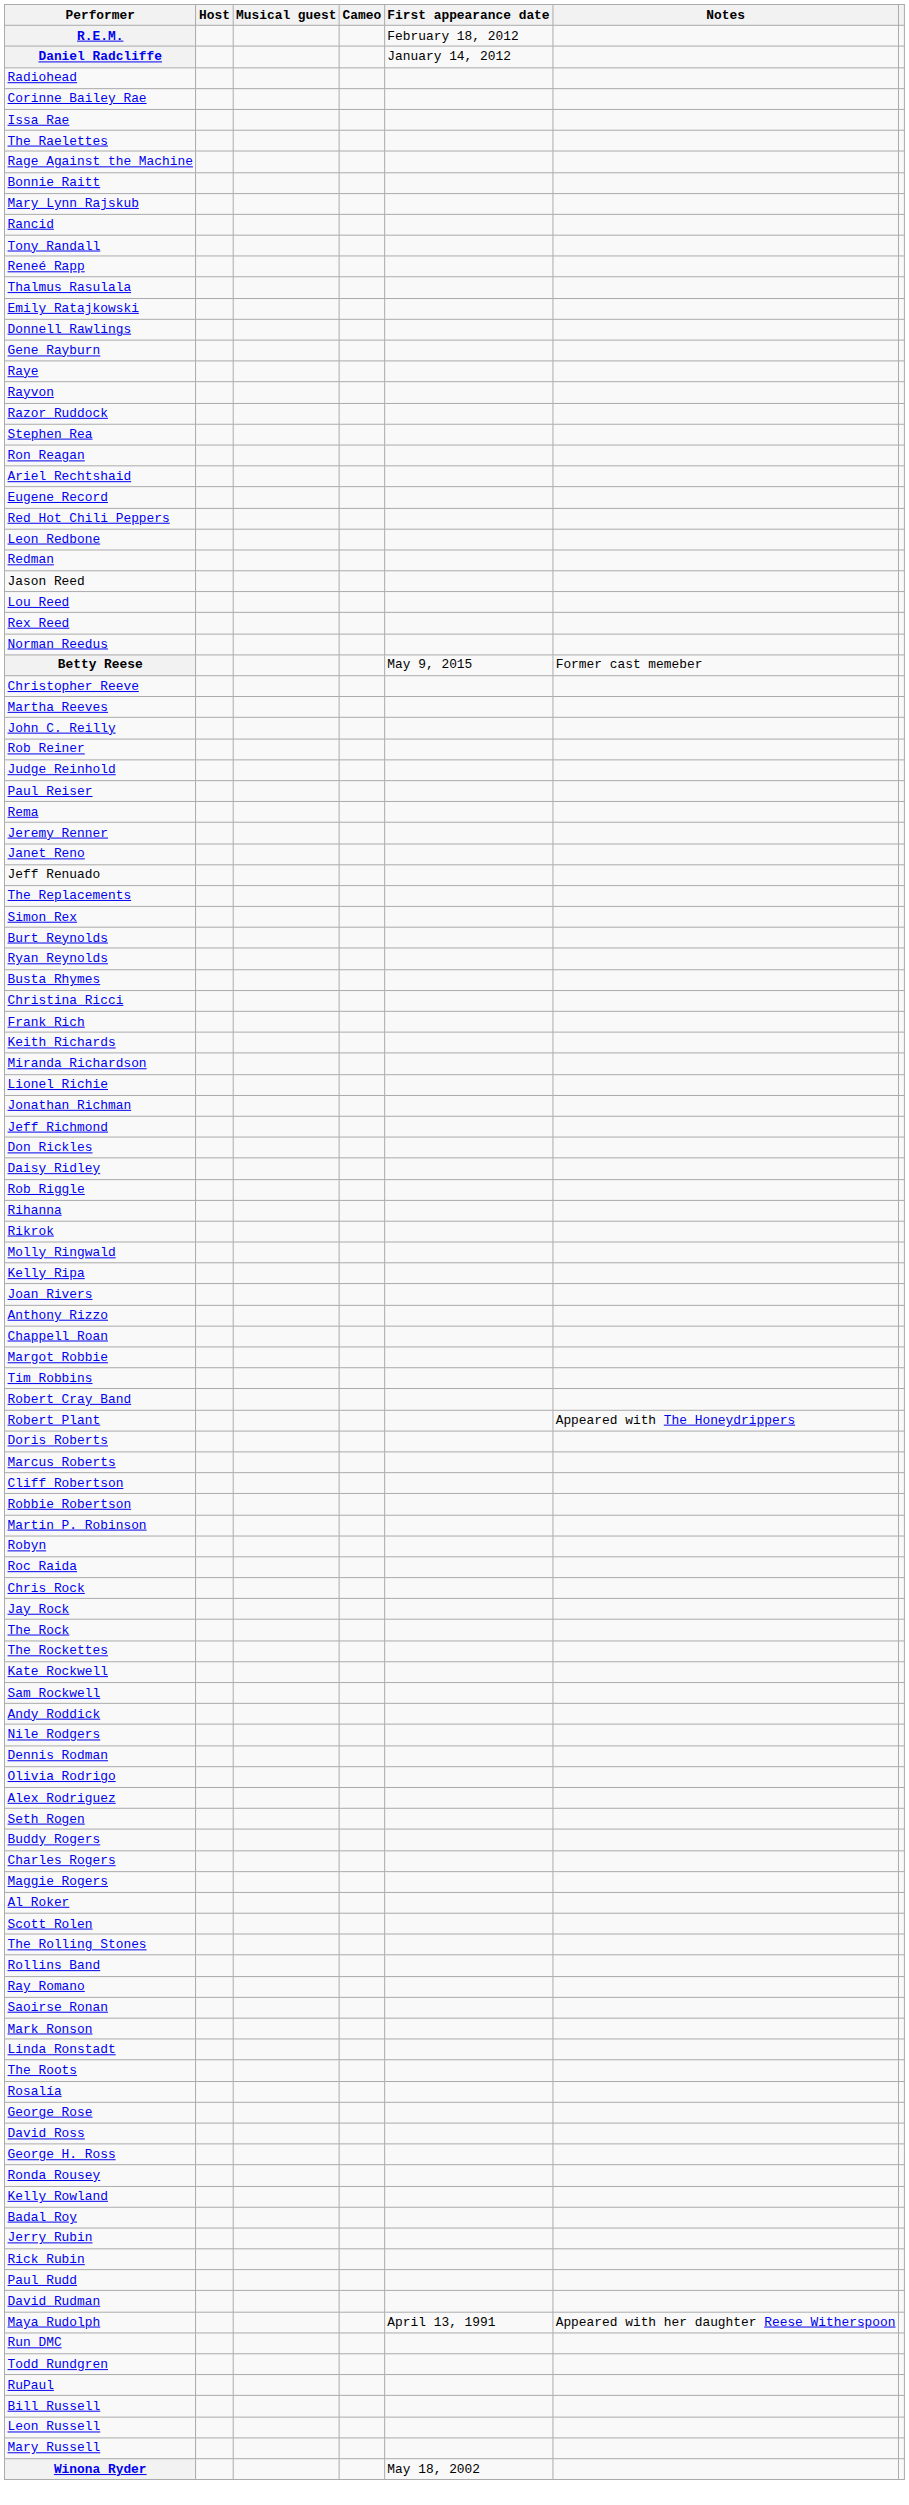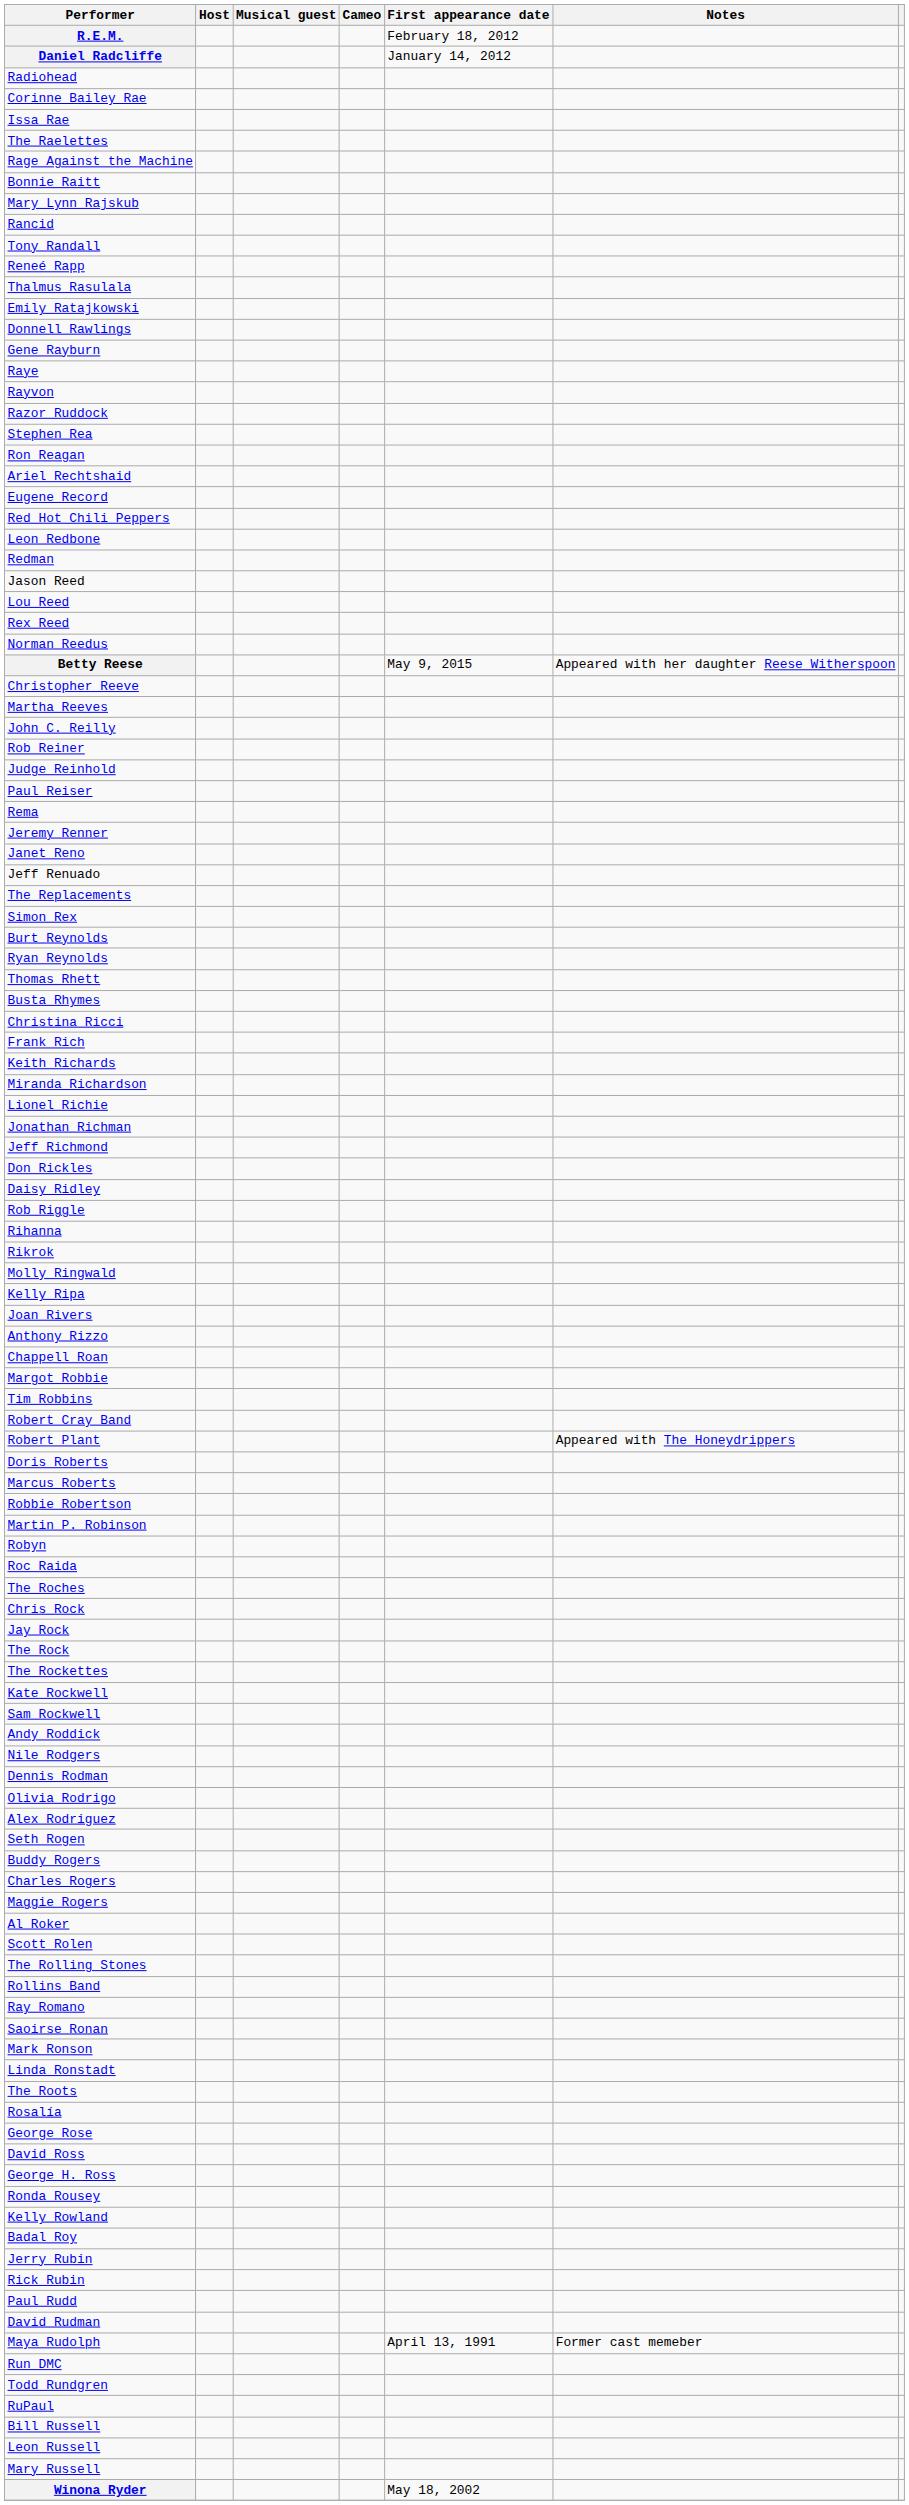Betty Reese | Notes: Former cast memeber -> Appeared with her daughter Reese Witherspoon
+ row: Thomas Rhett
- row: Cliff Robertson
+ row: The Roches
Maya Rudolph | Notes: Appeared with her daughter Reese Witherspoon -> Former cast memeber
